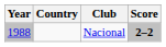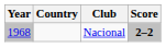Nacional | Year: 1988 -> 1968
